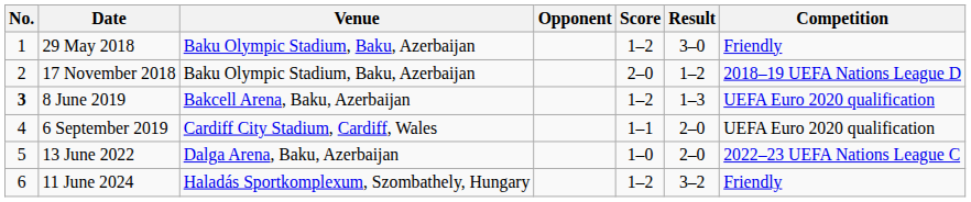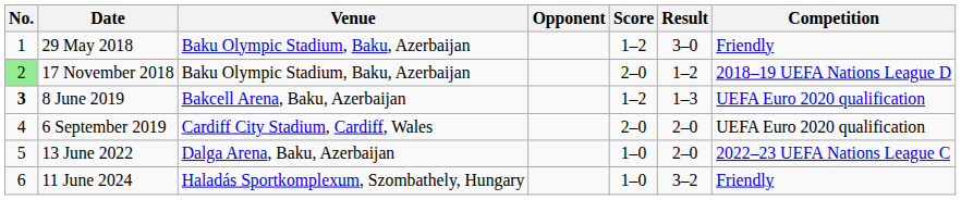17 November 2018 | No.: no background -> lightgreen background
6 September 2019 | Score: 1–1 -> 2–0
11 June 2024 | Score: 1–2 -> 1–0
